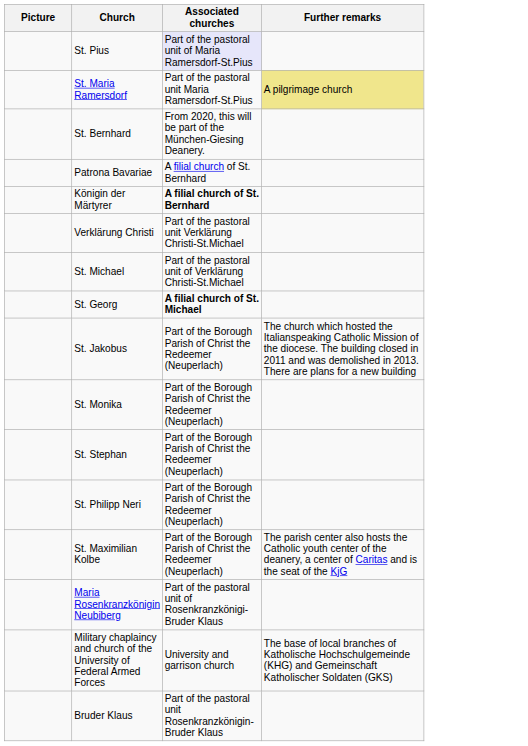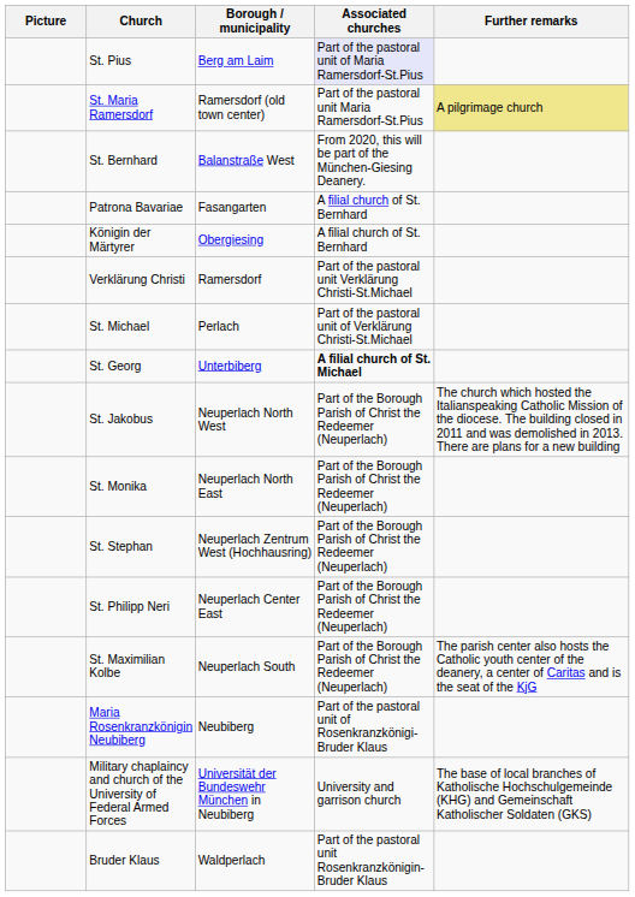+ column: Borough / municipality | Berg am Laim | Ramersdorf (old town center) | Balanstraße West | Fasangarten | Obergiesing | Ramersdorf | Perlach | Unterbiberg | Neuperlach North West | Neuperlach North East | Neuperlach Zentrum West (Hochhausring) | Neuperlach Center East | Neuperlach South | Neubiberg | Universität der Bundeswehr München in Neubiberg | Waldperlach
Königin der Märtyrer | Associated churches: bold -> normal
